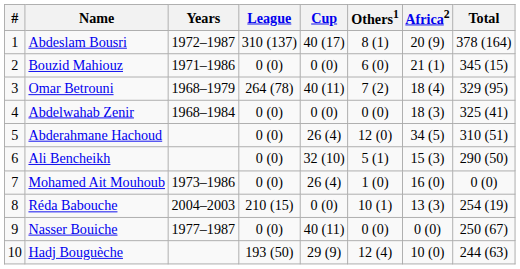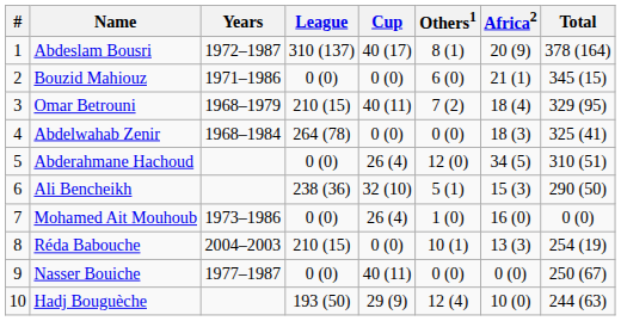Omar Betrouni | League: 264 (78) -> 210 (15)
Abdelwahab Zenir | League: 0 (0) -> 264 (78)
Ali Bencheikh | League: 0 (0) -> 238 (36)
